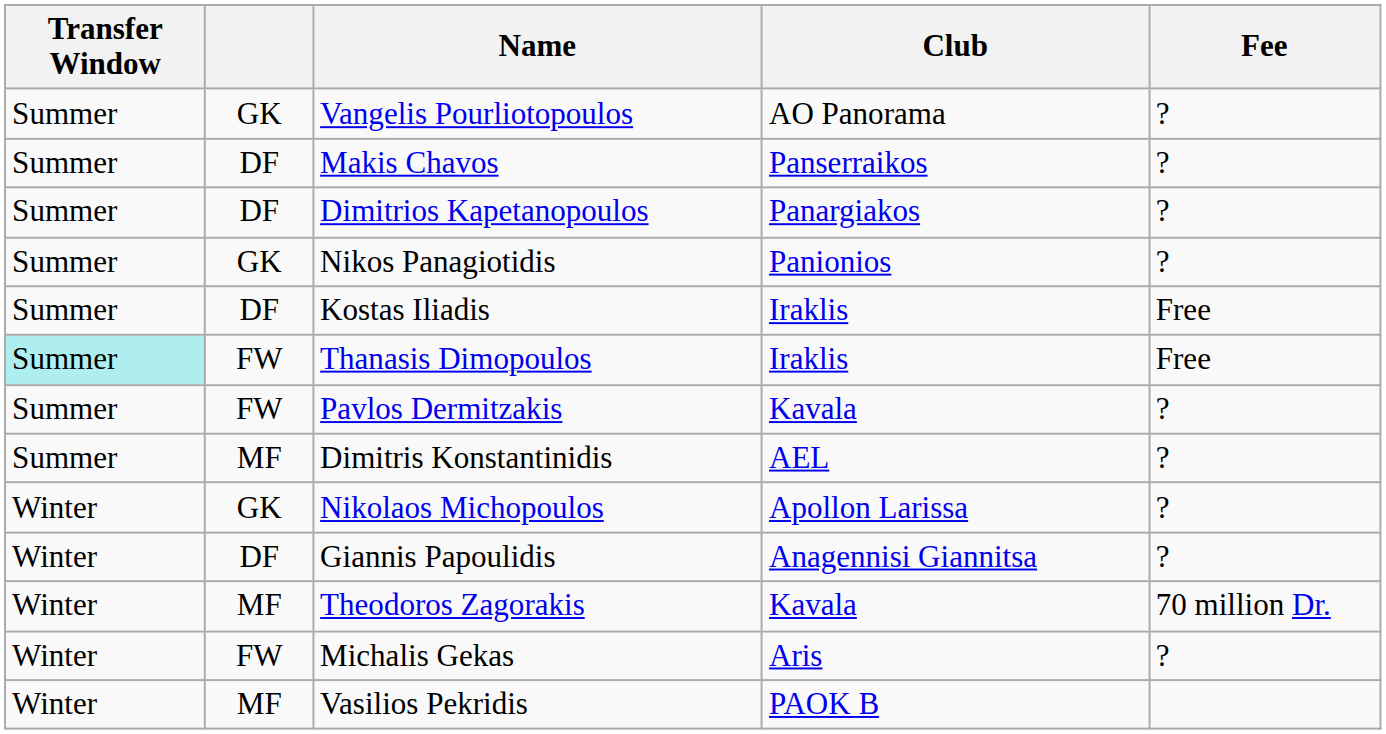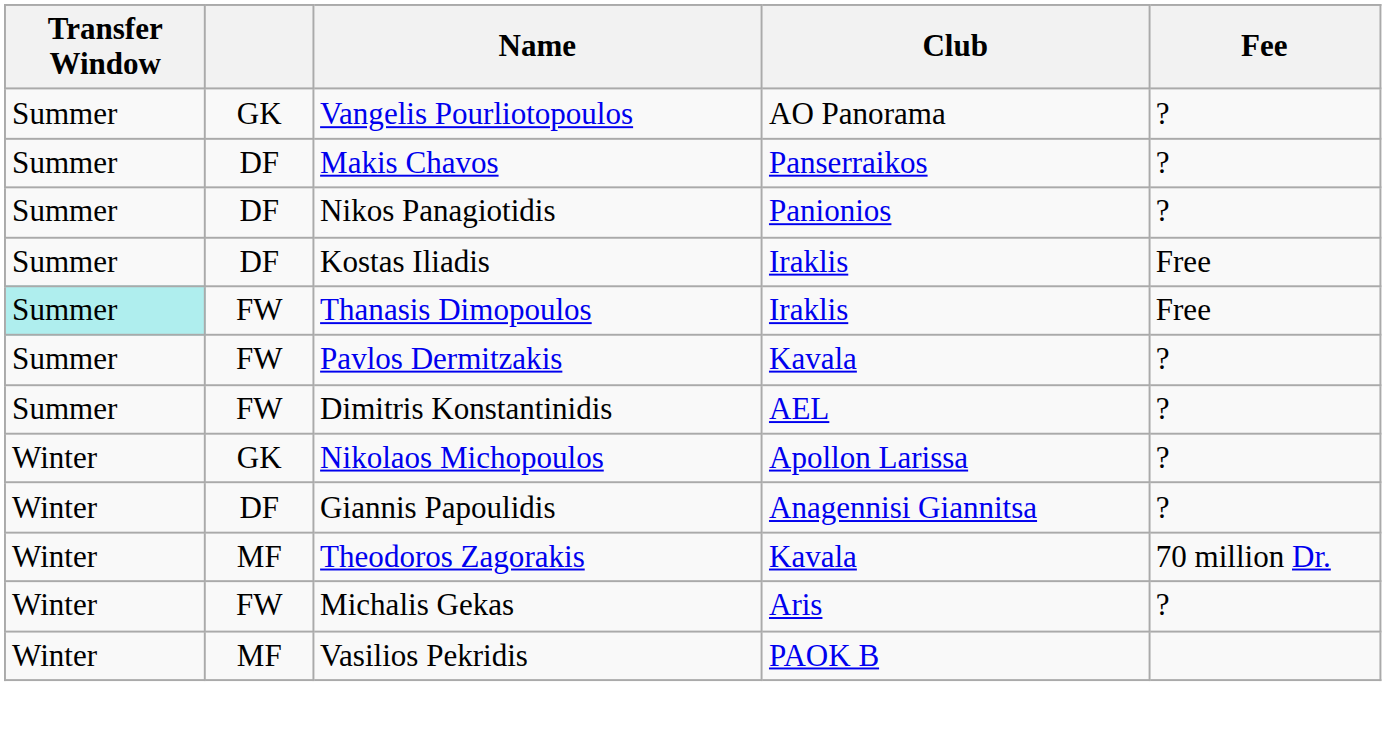- row: Summer | DF | Dimitrios Kapetanopoulos | Panargiakos | ?
Nikos Panagiotidis | column 2: GK -> DF
Dimitris Konstantinidis | column 2: MF -> FW
